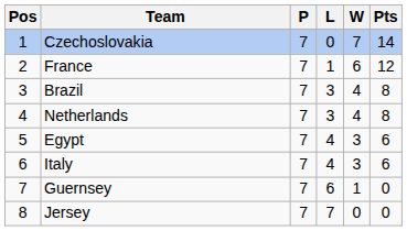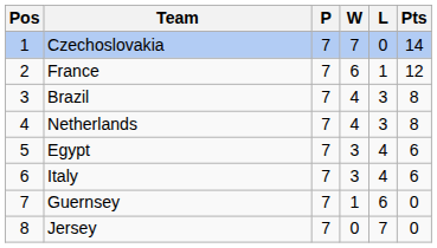columns swapped: W <-> L
